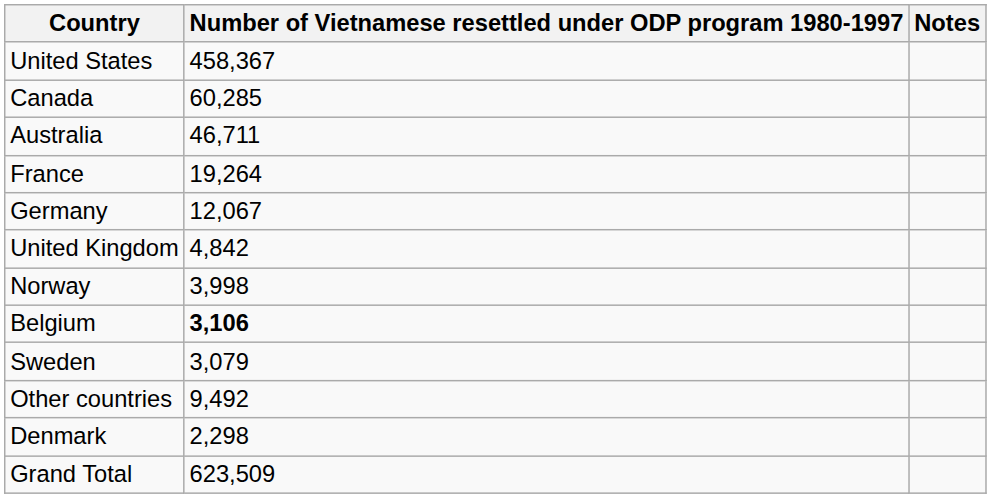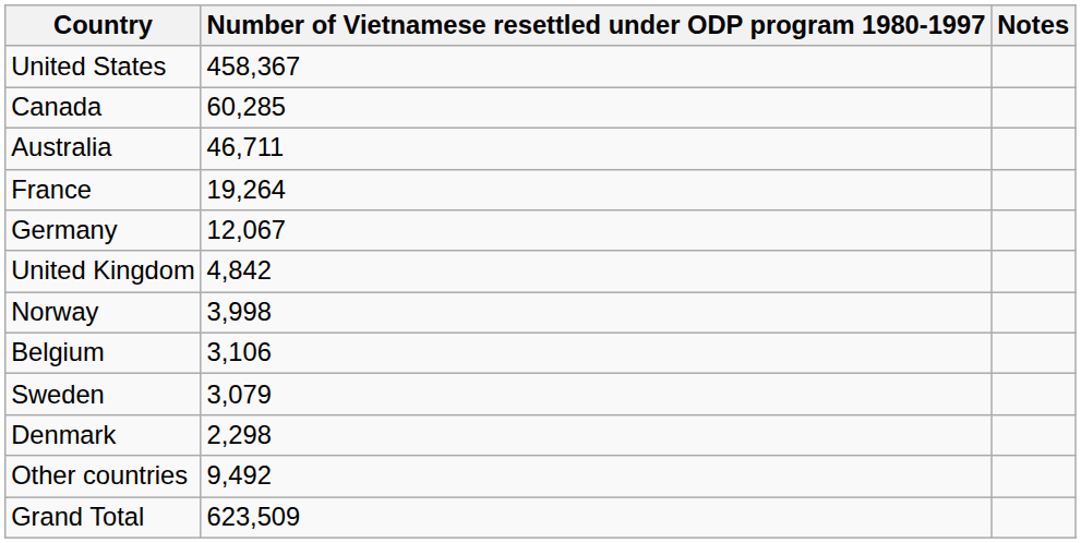Belgium | Number of Vietnamese resettled under ODP program 1980-1997: bold -> normal
rows swapped: Denmark <-> Other countries
